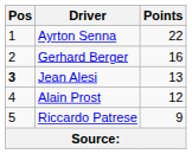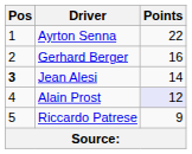Jean Alesi | Points: 13 -> 14
Alain Prost | Points: no background -> lavender background
